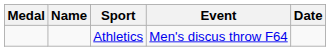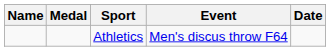columns swapped: Medal <-> Name
